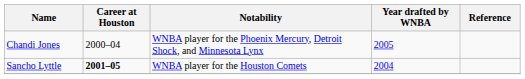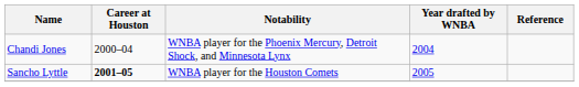Chandi Jones | Year drafted by WNBA: 2005 -> 2004
Sancho Lyttle | Year drafted by WNBA: 2004 -> 2005
